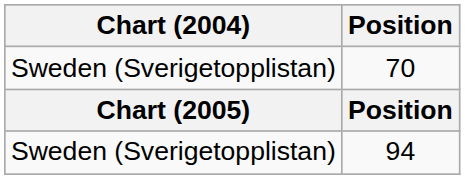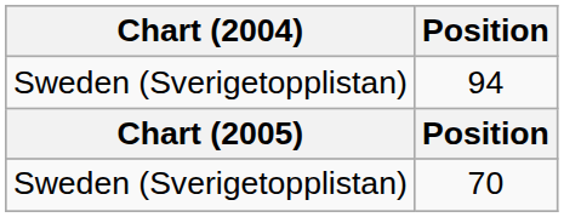rows swapped: 94 <-> 70
